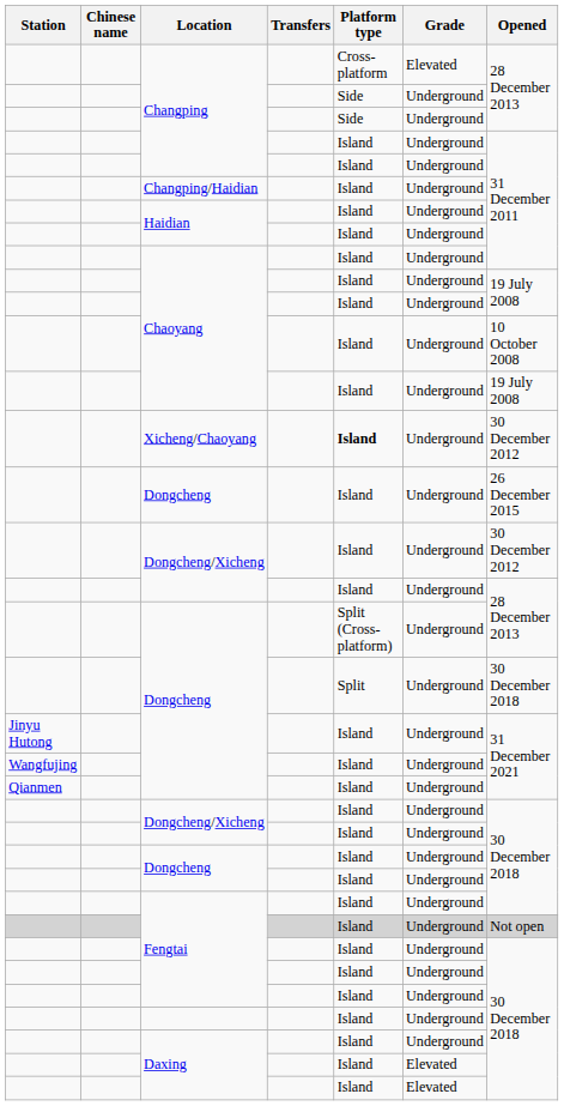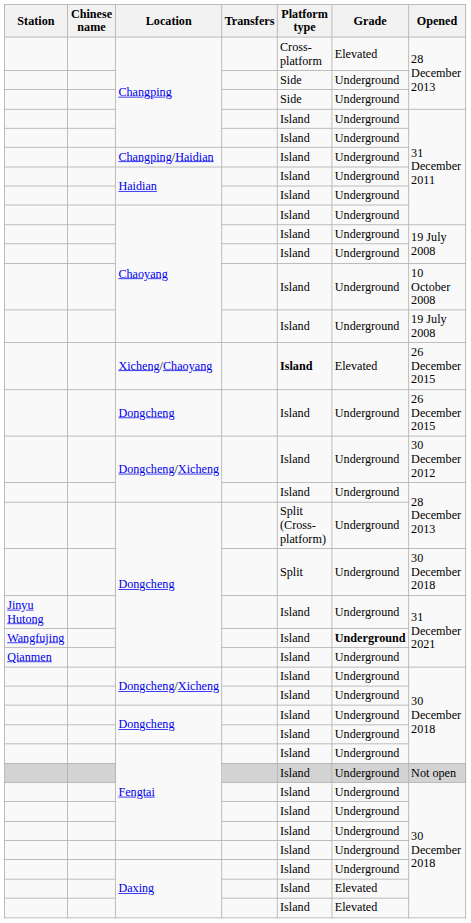Xicheng/Chaoyang | Grade: Underground -> Elevated
Xicheng/Chaoyang | Opened: 30 December 2012 -> 26 December 2015
Wangfujing / Dongcheng | Grade: normal -> bold
